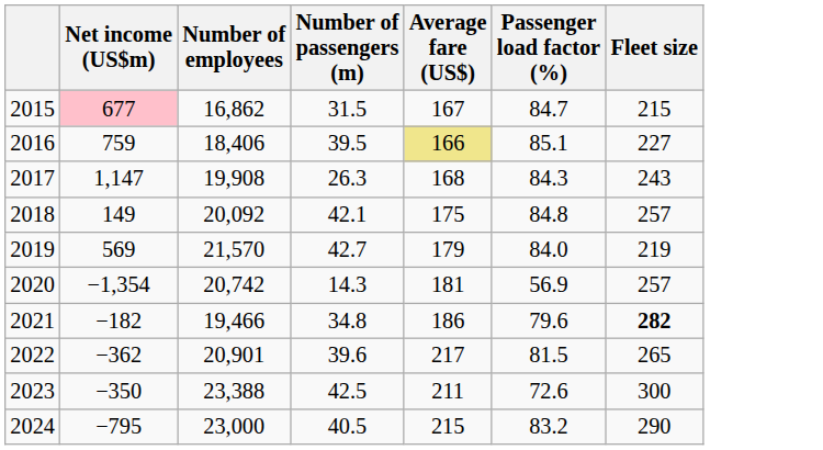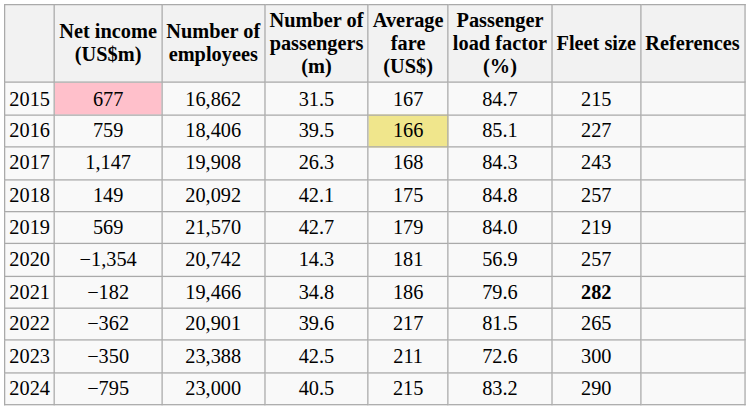+ column: References
